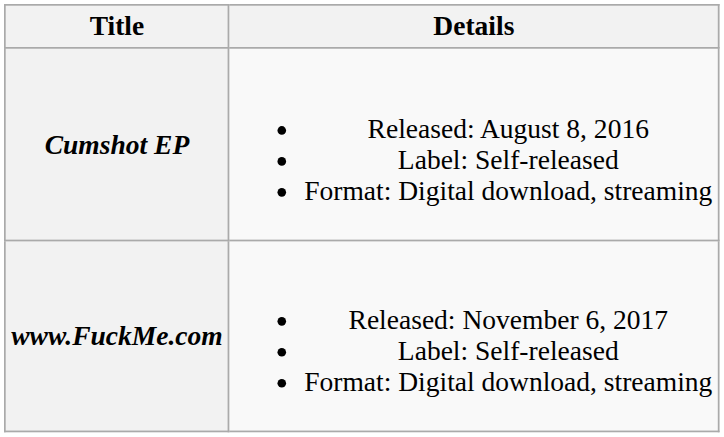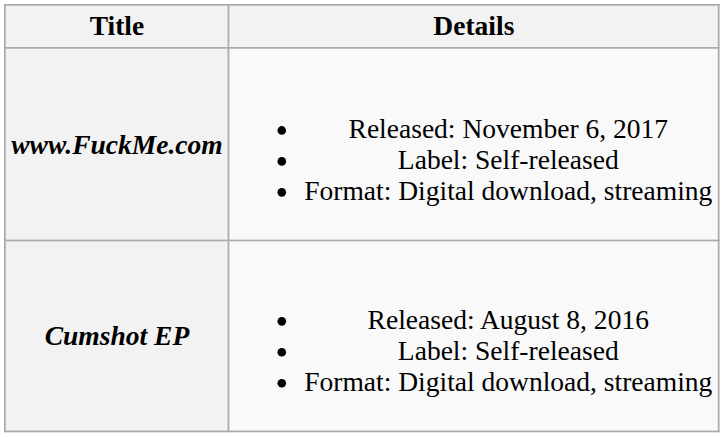rows swapped: Cumshot EP <-> www.FuckMe.com
